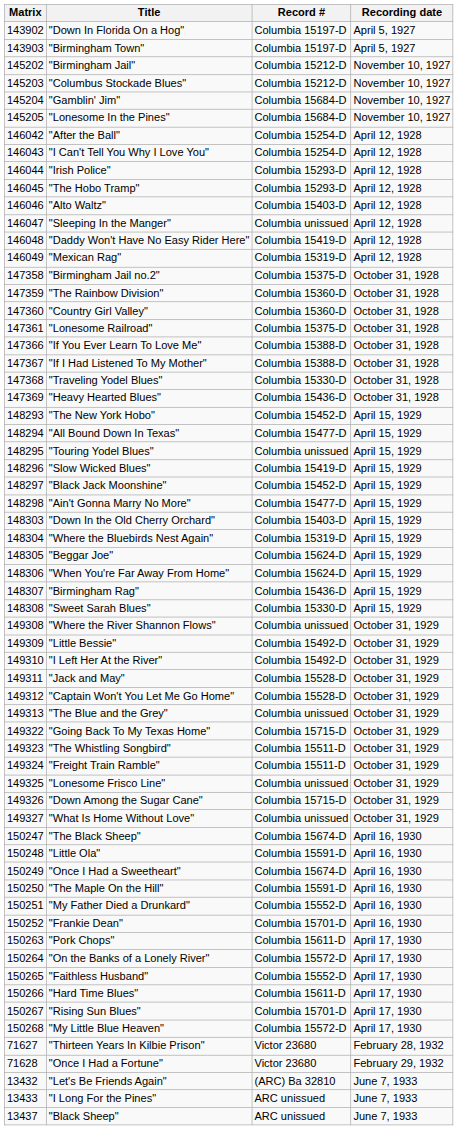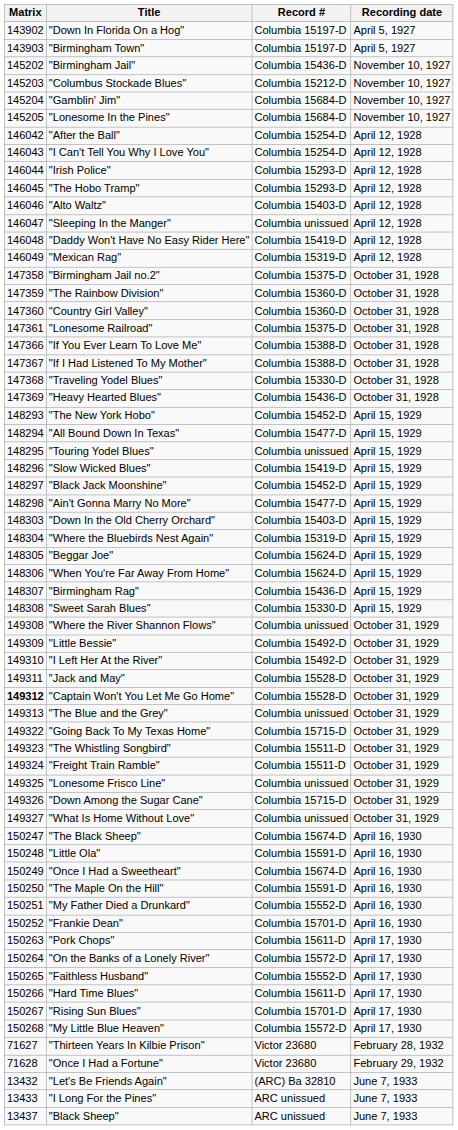"Birmingham Jail" | Record #: Columbia 15212-D -> Columbia 15436-D
"Captain Won't You Let Me Go Home" | Matrix: normal -> bold
